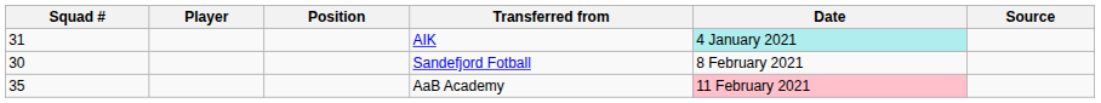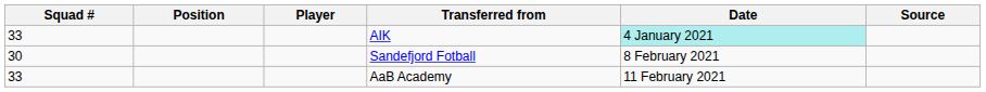columns swapped: Position <-> Player
AIK | Squad #: 31 -> 33
AaB Academy | Squad #: 35 -> 33
AaB Academy | Date: pink background -> no background
